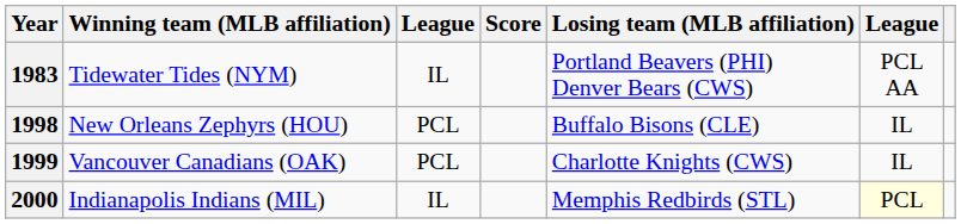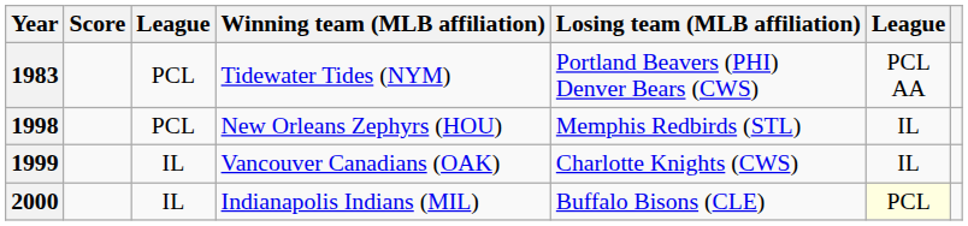columns swapped: Winning team (MLB affiliation) <-> Score
1983 | column 3: IL -> PCL
1998 | Losing team (MLB affiliation): Buffalo Bisons (CLE) -> Memphis Redbirds (STL)
1999 | column 3: PCL -> IL
2000 | Losing team (MLB affiliation): Memphis Redbirds (STL) -> Buffalo Bisons (CLE)
